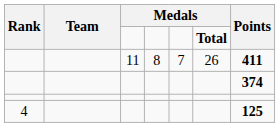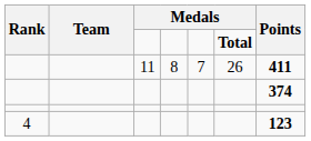4 | Points: 125 -> 123
